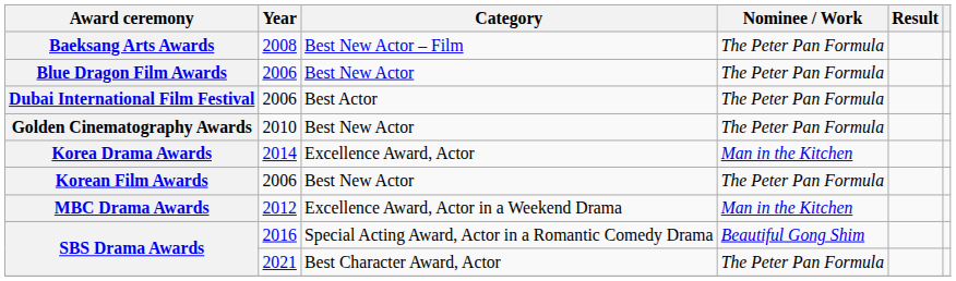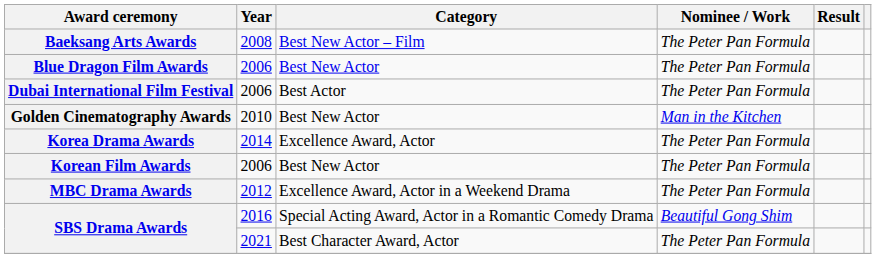Golden Cinematography Awards | Nominee / Work: The Peter Pan Formula -> Man in the Kitchen
Korea Drama Awards | Nominee / Work: Man in the Kitchen -> The Peter Pan Formula
MBC Drama Awards | Nominee / Work: Man in the Kitchen -> The Peter Pan Formula
